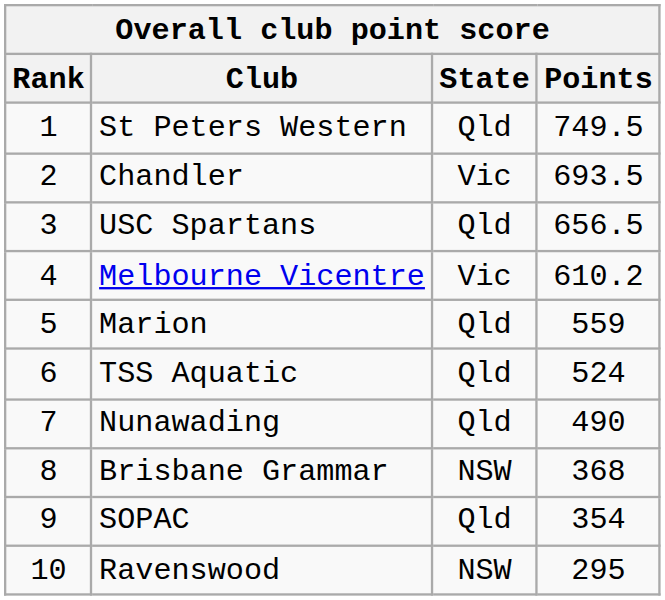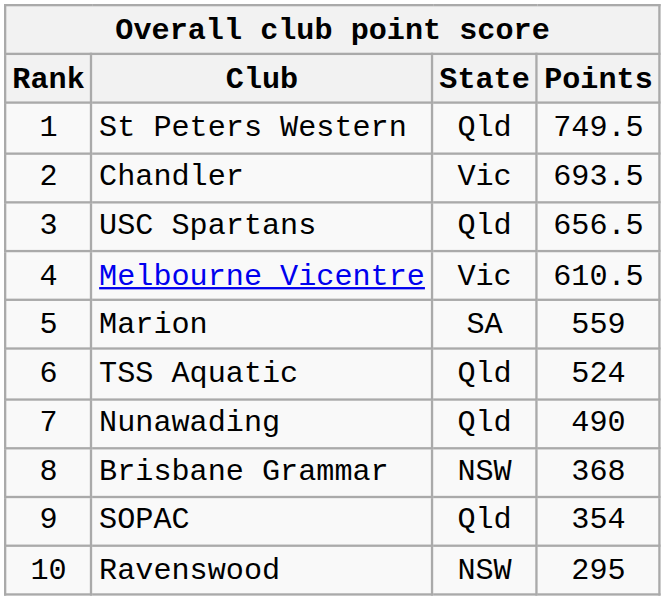Melbourne Vicentre | Points: 610.2 -> 610.5
Marion | State: Qld -> SA
